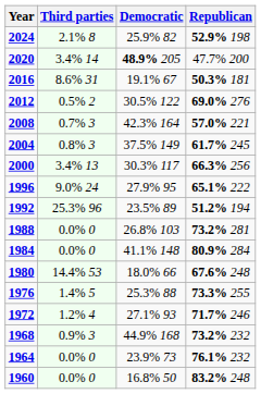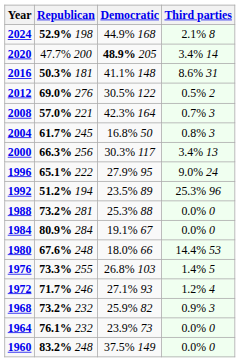columns swapped: Republican <-> Third parties
2024 | Democratic: 25.9% 82 -> 44.9% 168
2016 | Democratic: 19.1% 67 -> 41.1% 148
2004 | Democratic: 37.5% 149 -> 16.8% 50
1988 | Democratic: 26.8% 103 -> 25.3% 88
1984 | Democratic: 41.1% 148 -> 19.1% 67
1976 | Democratic: 25.3% 88 -> 26.8% 103
1968 | Democratic: 44.9% 168 -> 25.9% 82
1960 | Democratic: 16.8% 50 -> 37.5% 149
